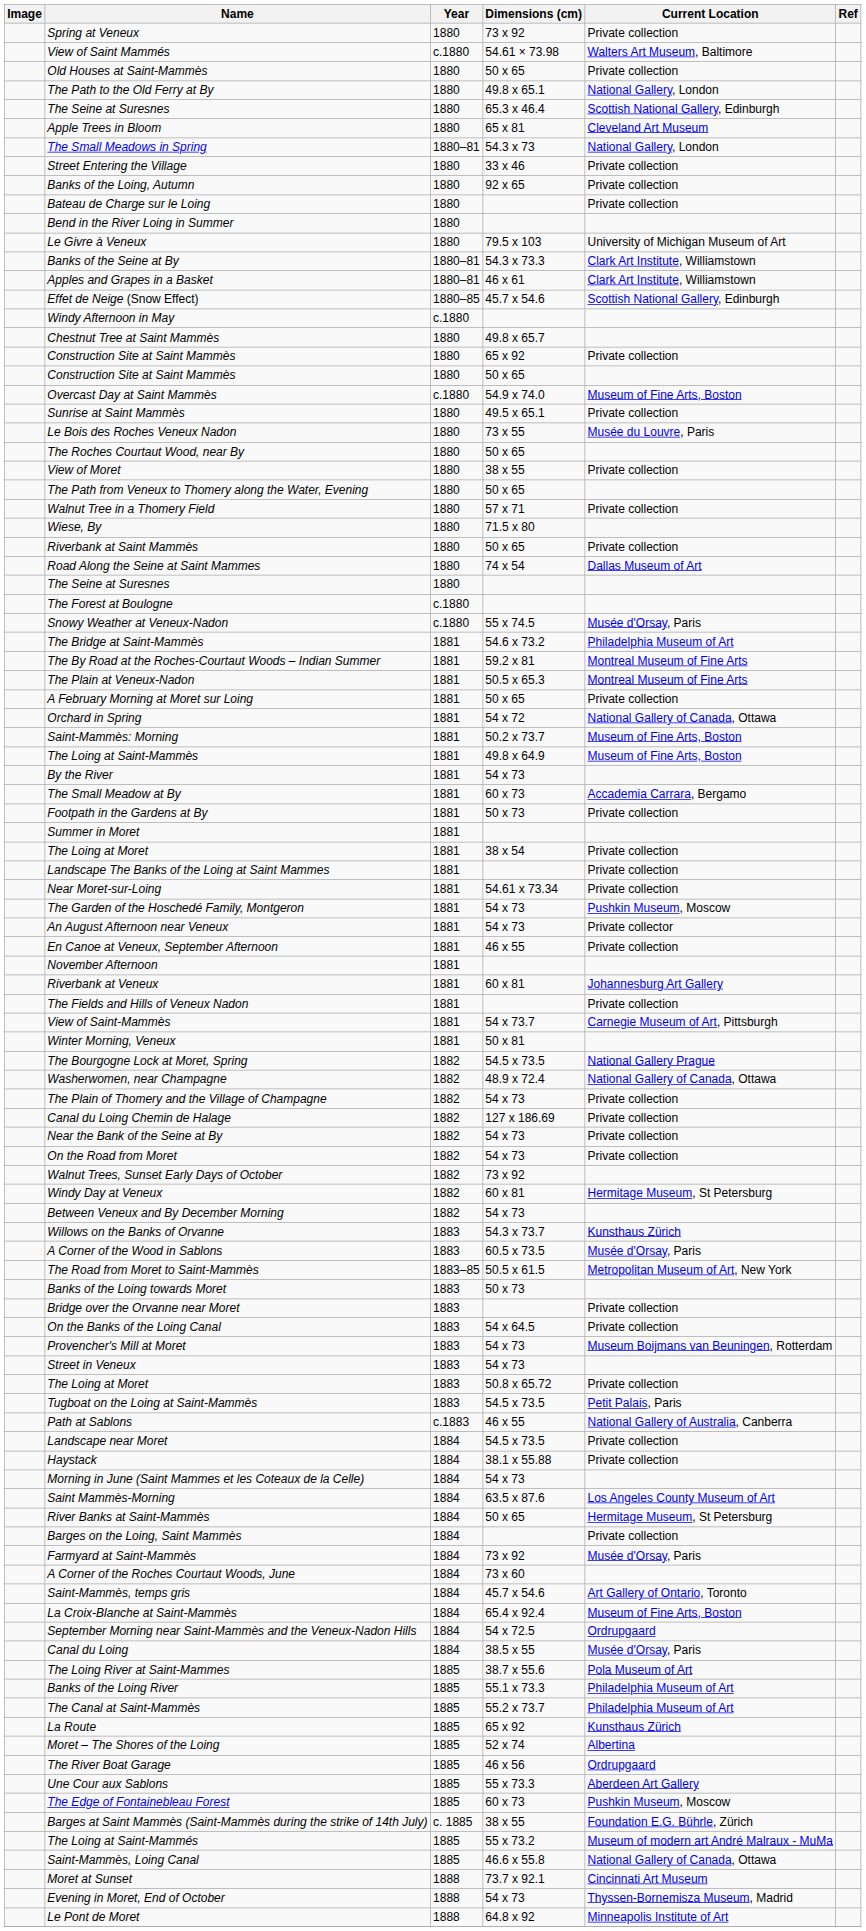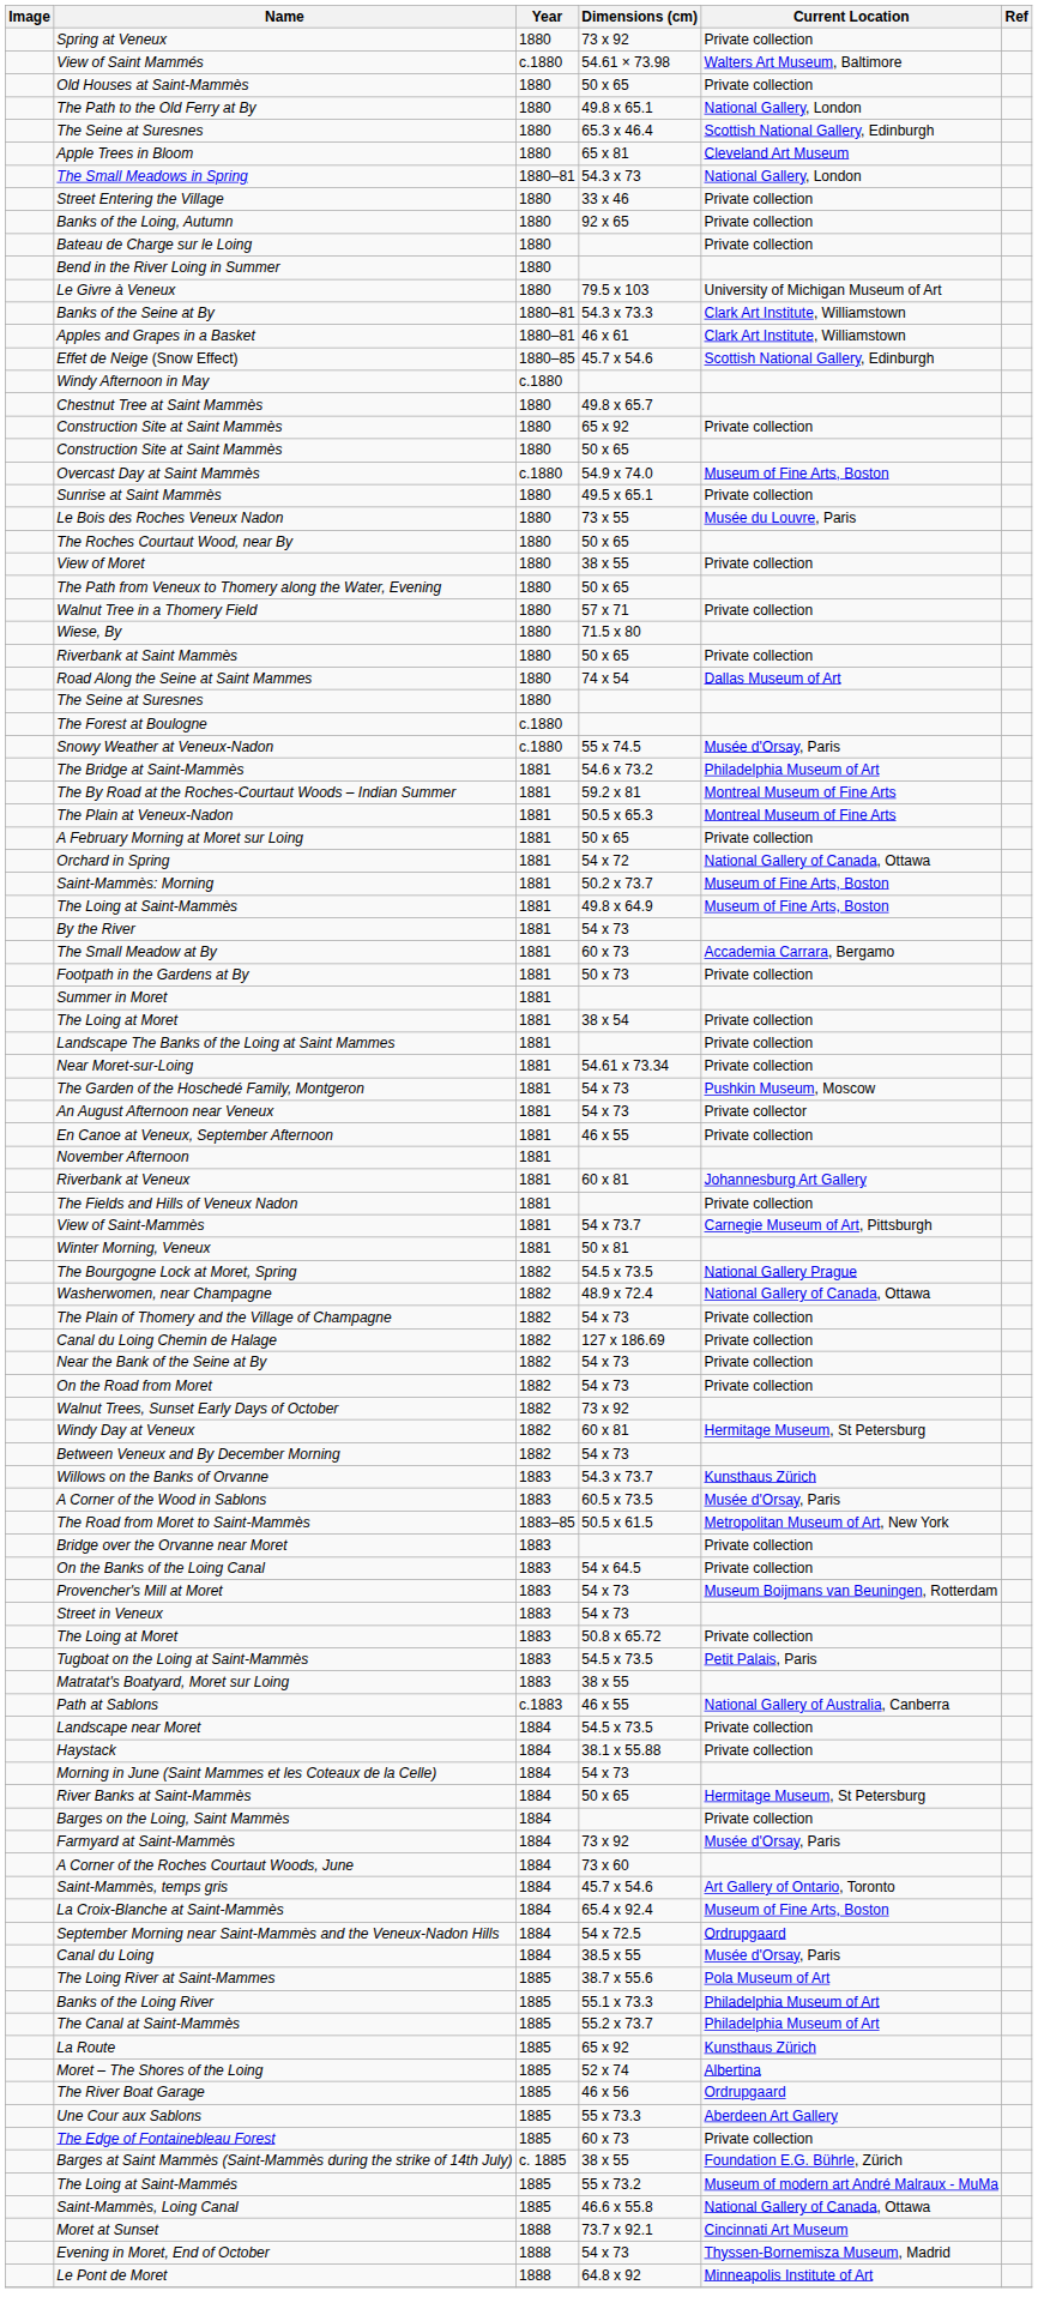- row: Banks of the Loing towards Moret | 1883 | 50 x 73
+ row: Matratat's Boatyard, Moret sur Loing | 1883 | 38 x 55
- row: Saint Mammès-Morning | 1884 | 63.5 x 87.6 | Los Angeles County Museum of Art
The Edge of Fontainebleau Forest | Current Location: Pushkin Museum, Moscow -> Private collection
